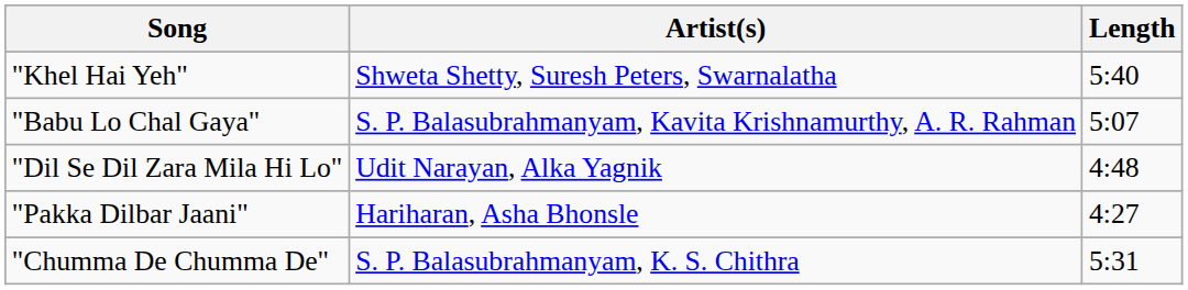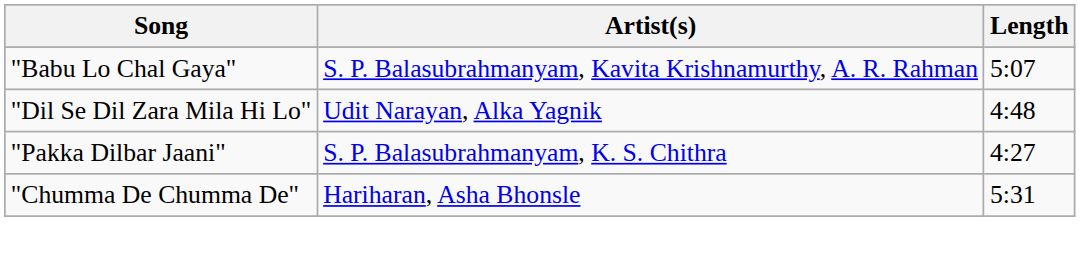- row: "Khel Hai Yeh" | Shweta Shetty, Suresh Peters, Swarnalatha | 5:40
"Pakka Dilbar Jaani" | Artist(s): Hariharan, Asha Bhonsle -> S. P. Balasubrahmanyam, K. S. Chithra
"Chumma De Chumma De" | Artist(s): S. P. Balasubrahmanyam, K. S. Chithra -> Hariharan, Asha Bhonsle
